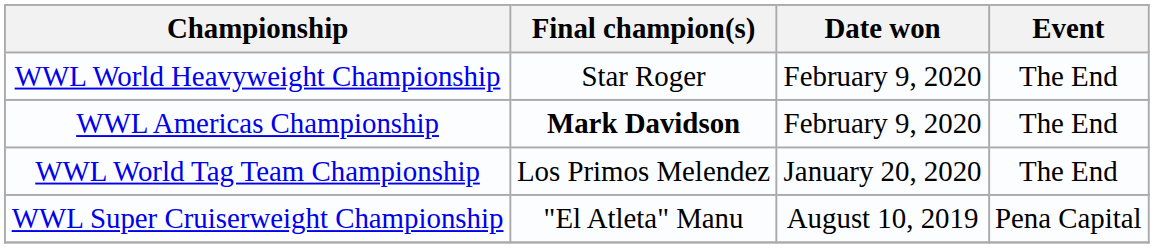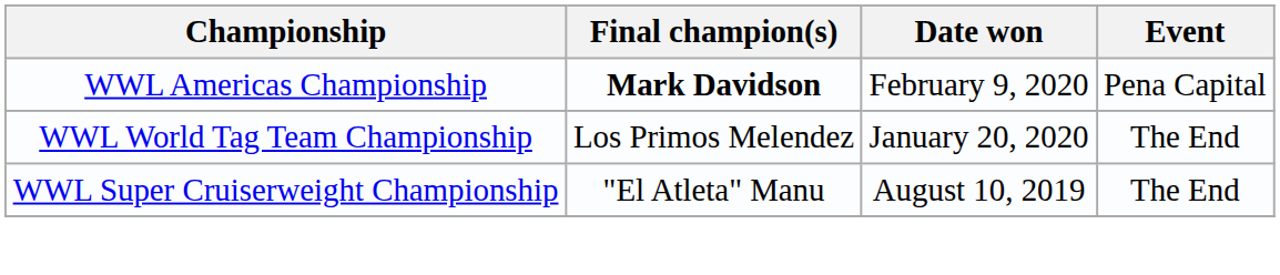- row: WWL World Heavyweight Championship | Star Roger | February 9, 2020 | The End
WWL Americas Championship | Event: The End -> Pena Capital
WWL Super Cruiserweight Championship | Event: Pena Capital -> The End
